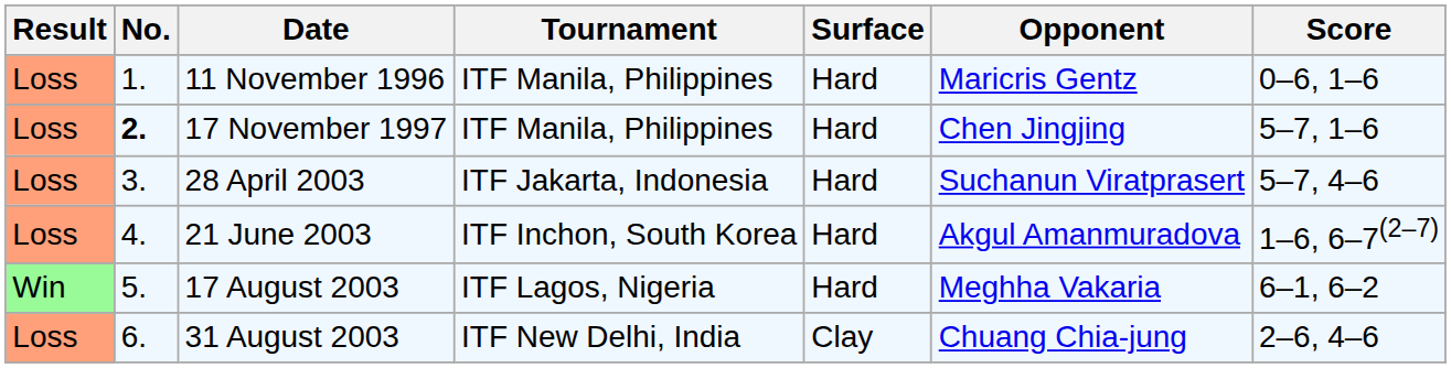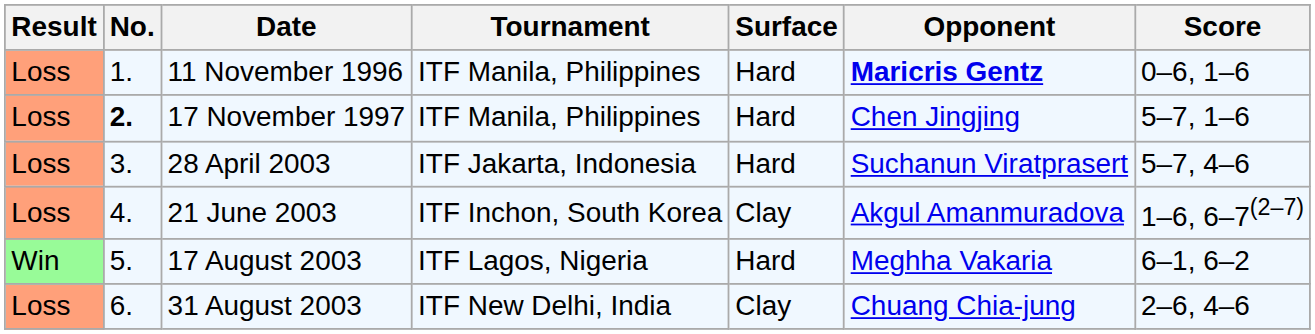11 November 1996 | Opponent: normal -> bold
21 June 2003 | Surface: Hard -> Clay
